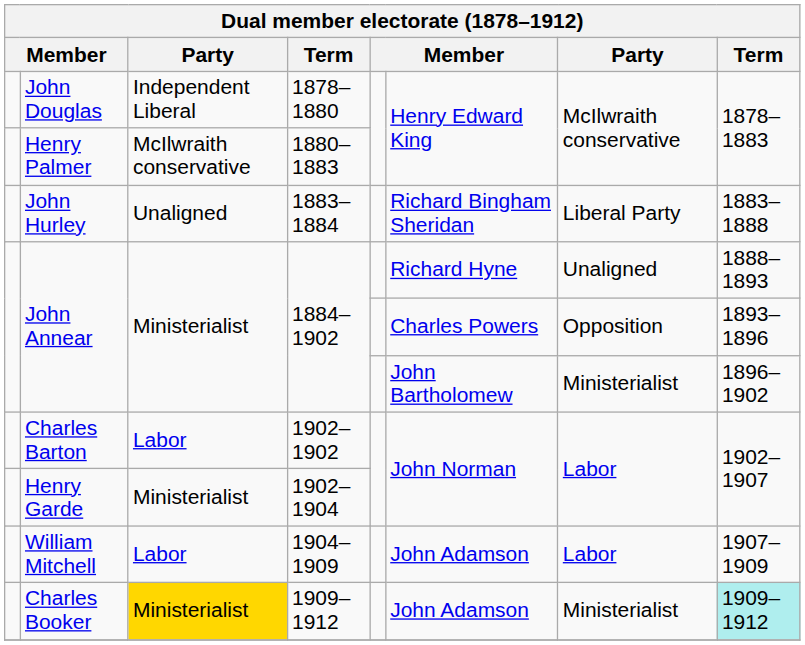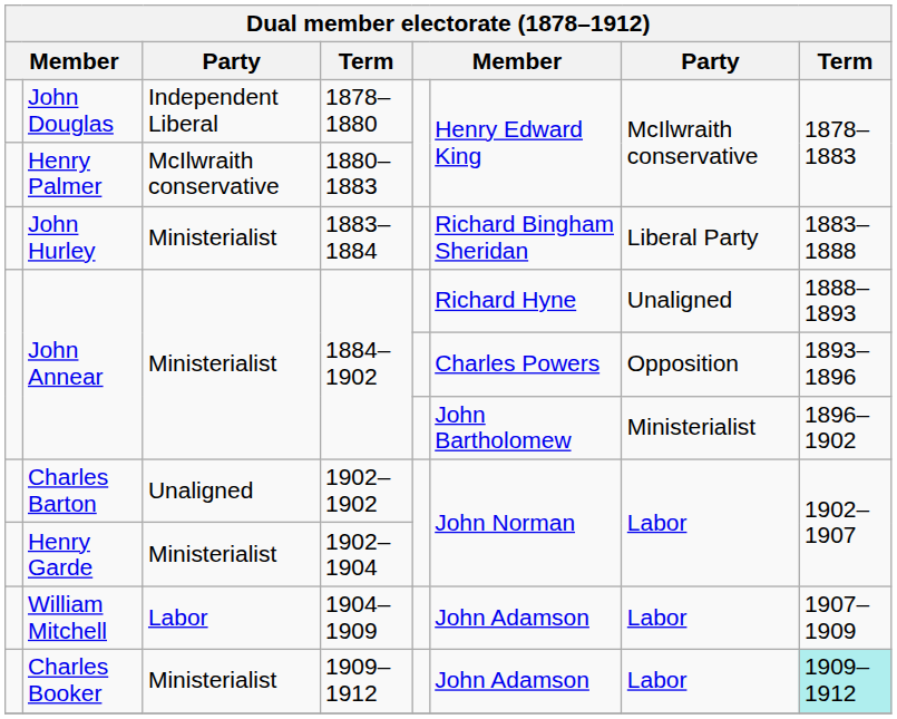John Hurley | column 3: Unaligned -> Ministerialist
Charles Barton | column 3: Labor -> Unaligned
Charles Booker | column 3: gold background -> no background
Charles Booker | column 7: Ministerialist -> Labor
